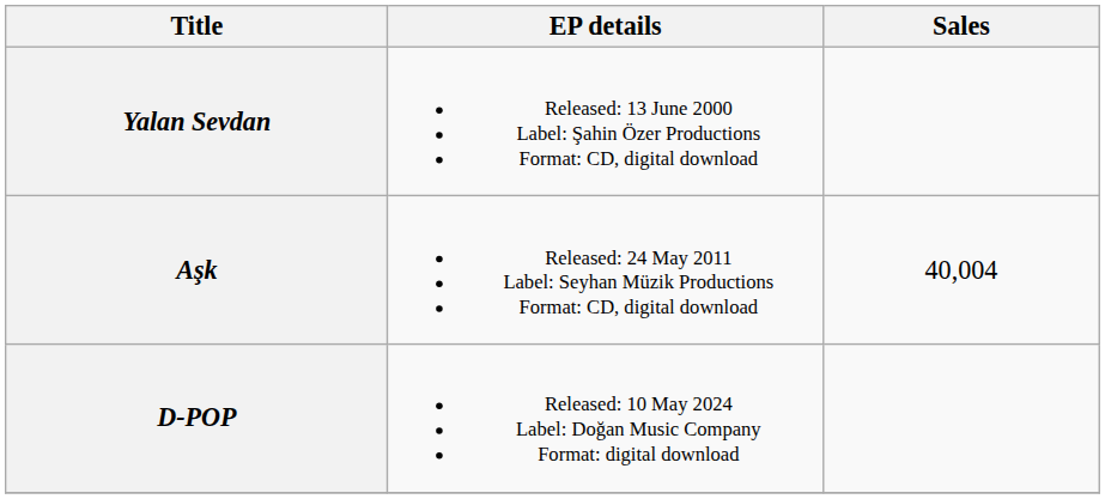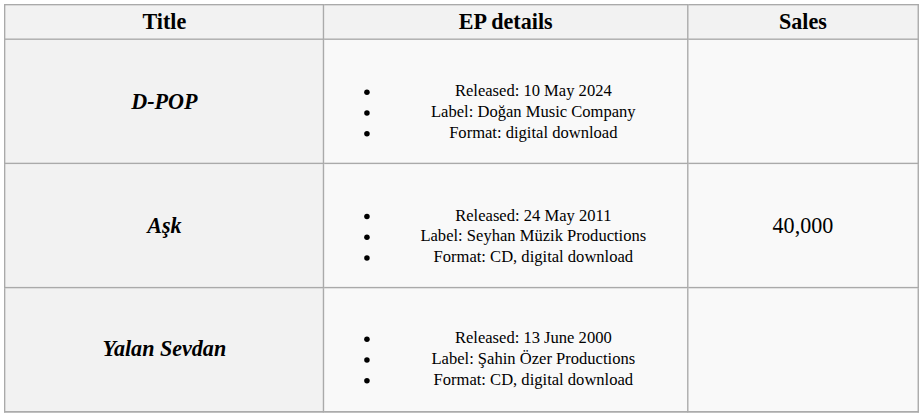rows swapped: Yalan Sevdan <-> D-POP
Aşk | Sales: 40,004 -> 40,000
